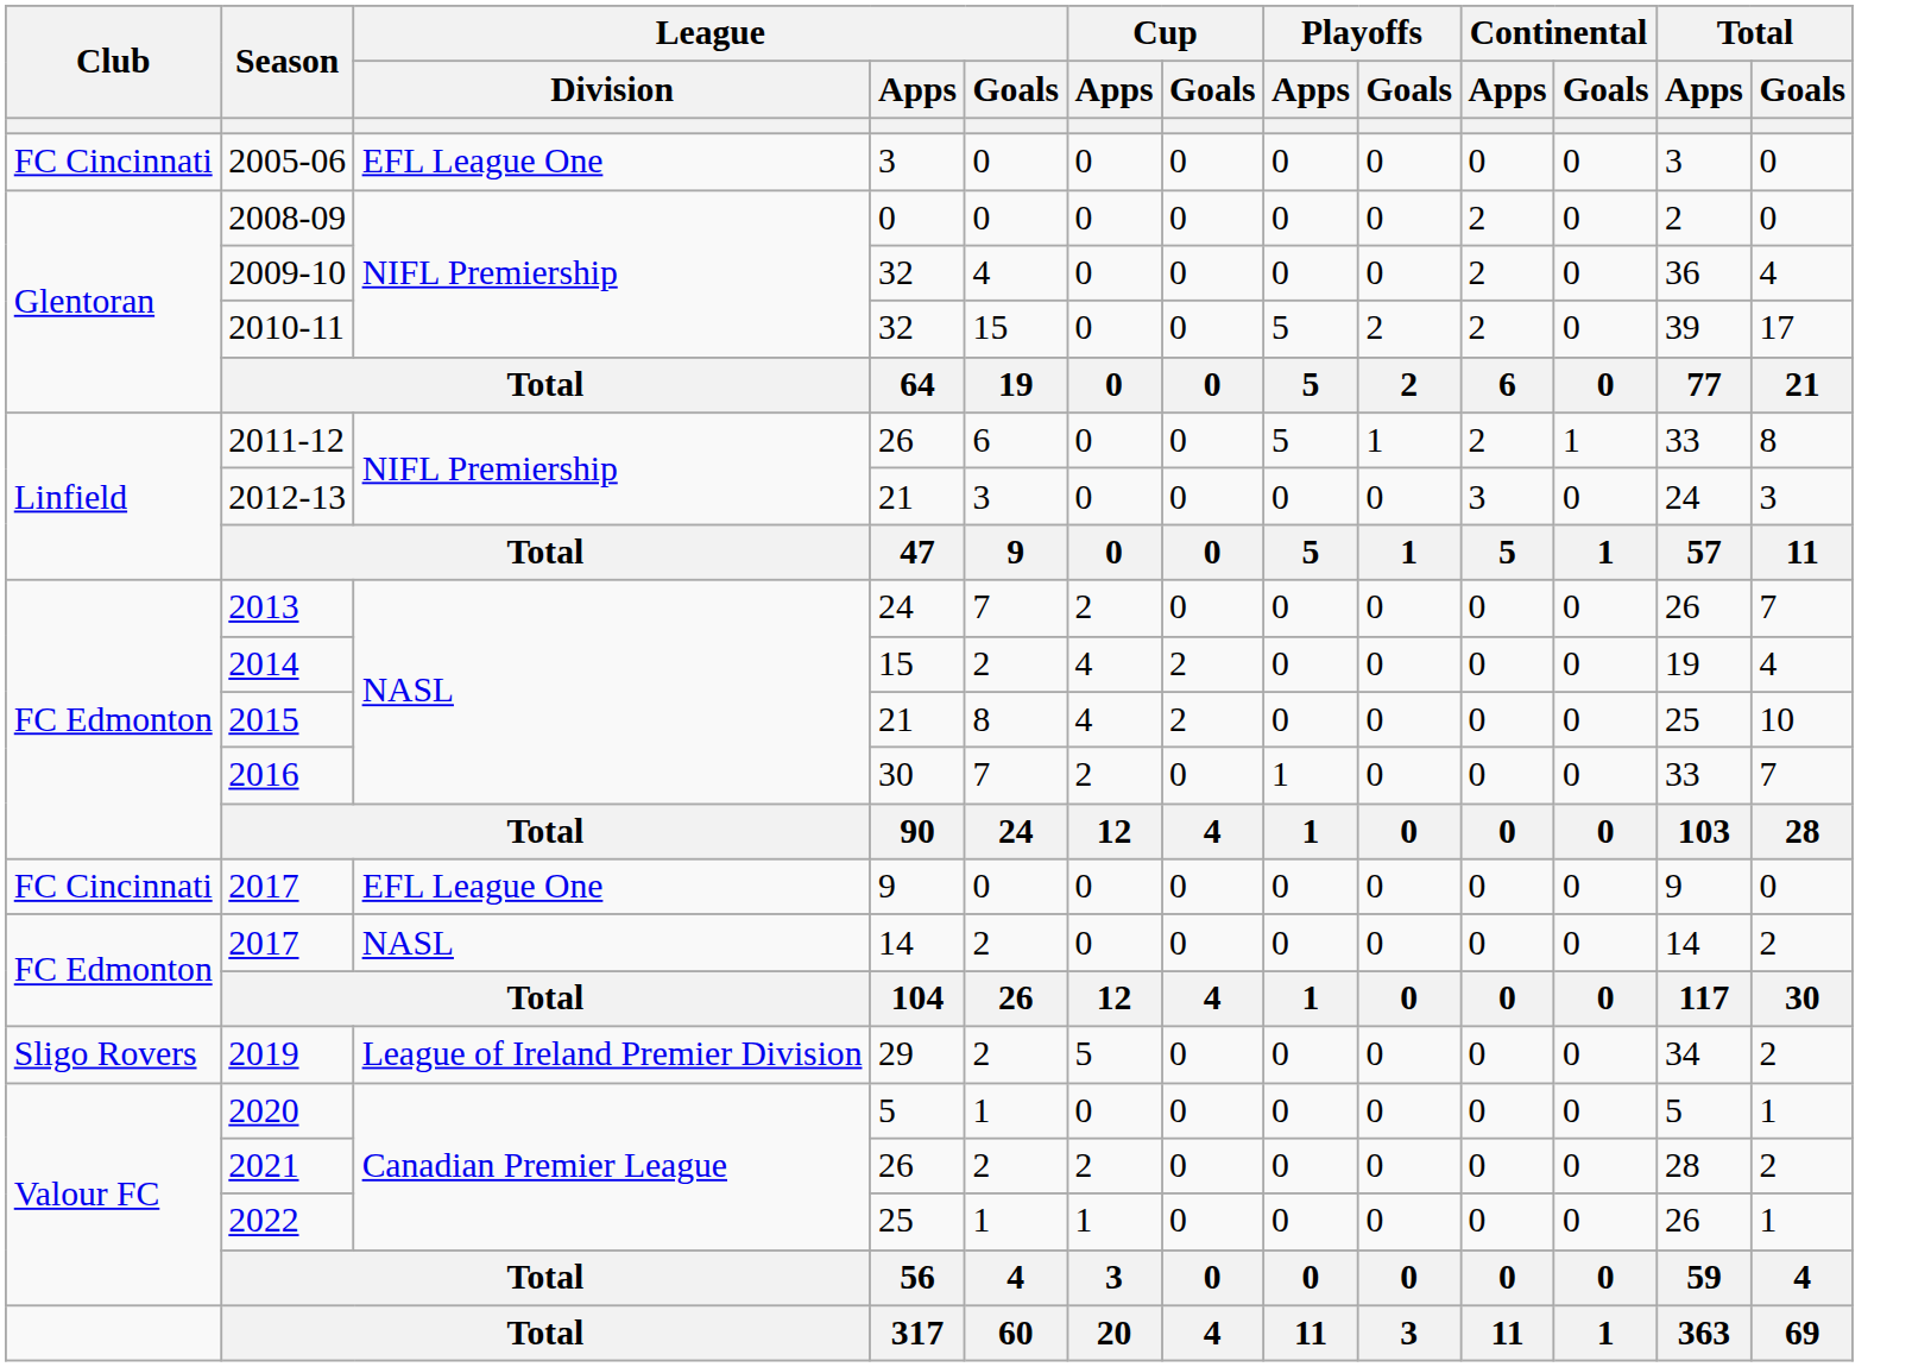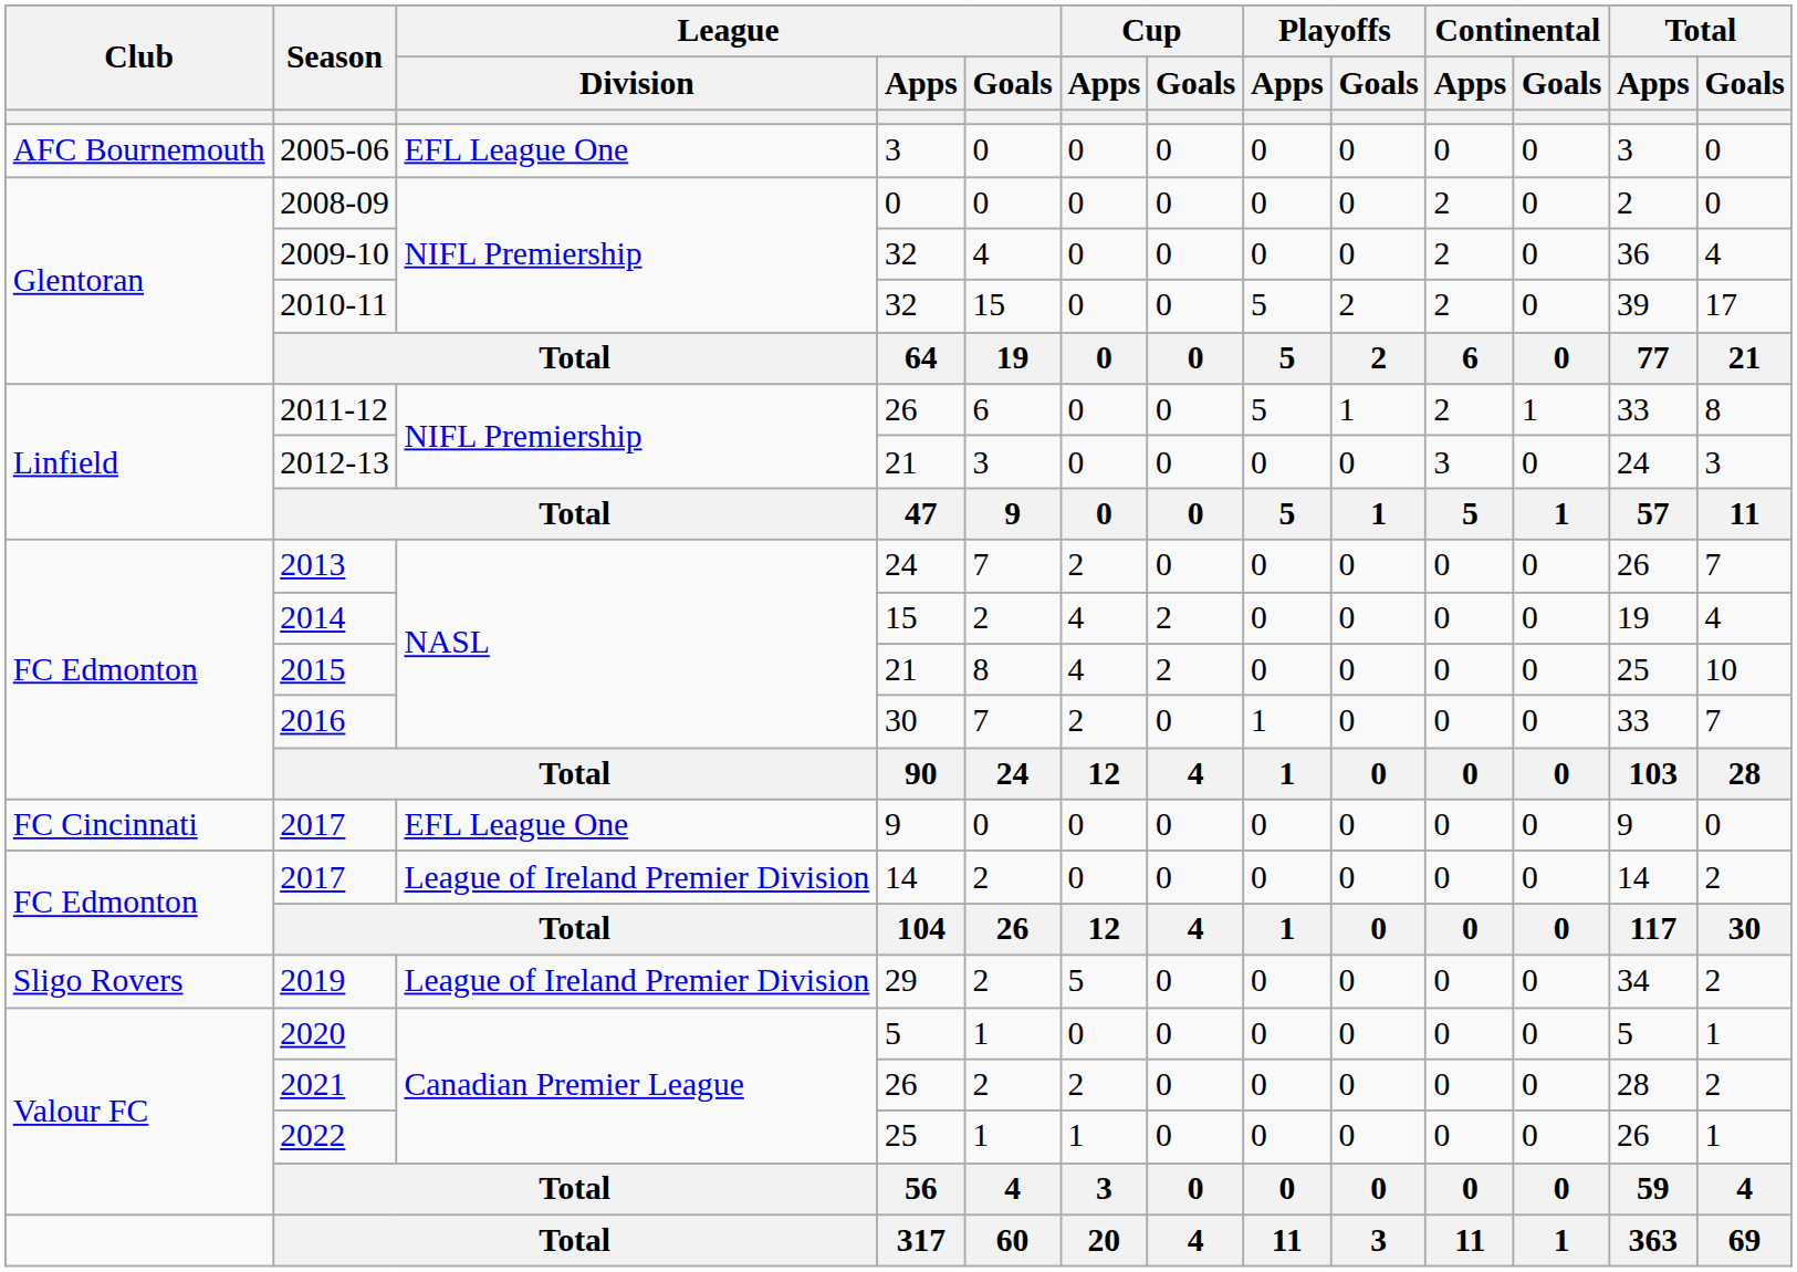2005-06 | Club: FC Cincinnati -> AFC Bournemouth
2017 / 14 | League / Division: NASL -> League of Ireland Premier Division
